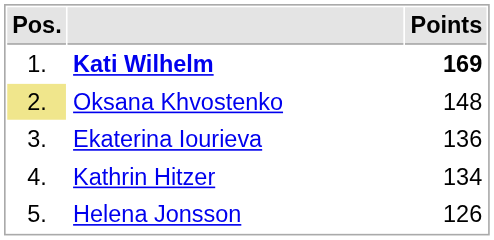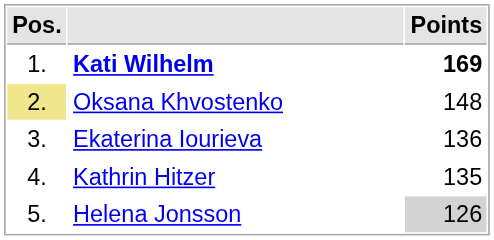Kathrin Hitzer | Points: 134 -> 135
Helena Jonsson | Points: no background -> lightgrey background
